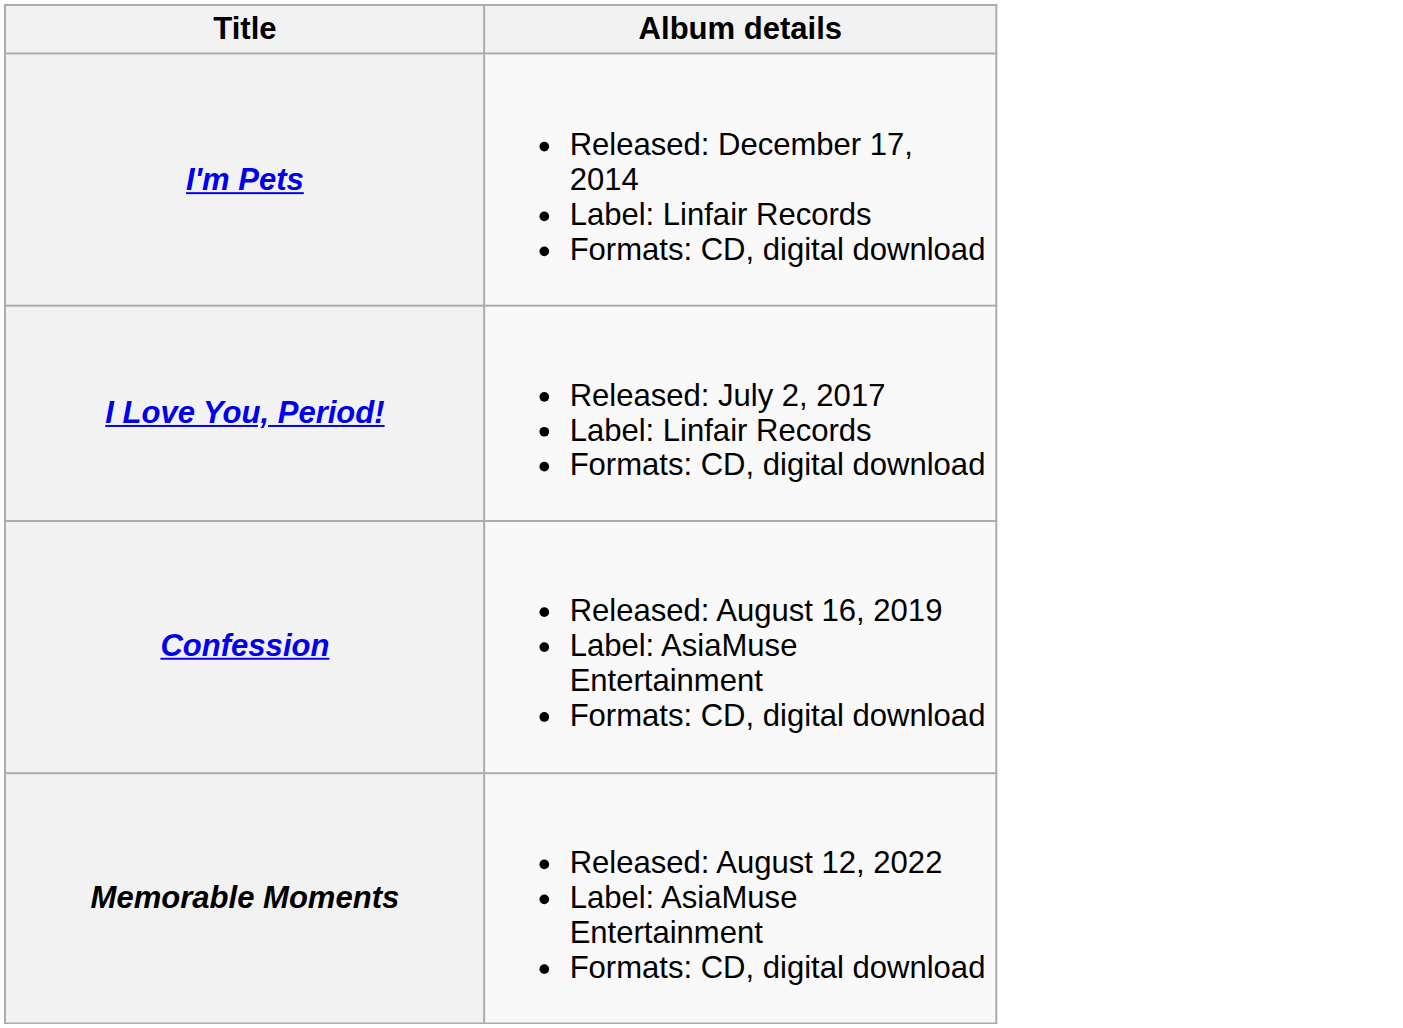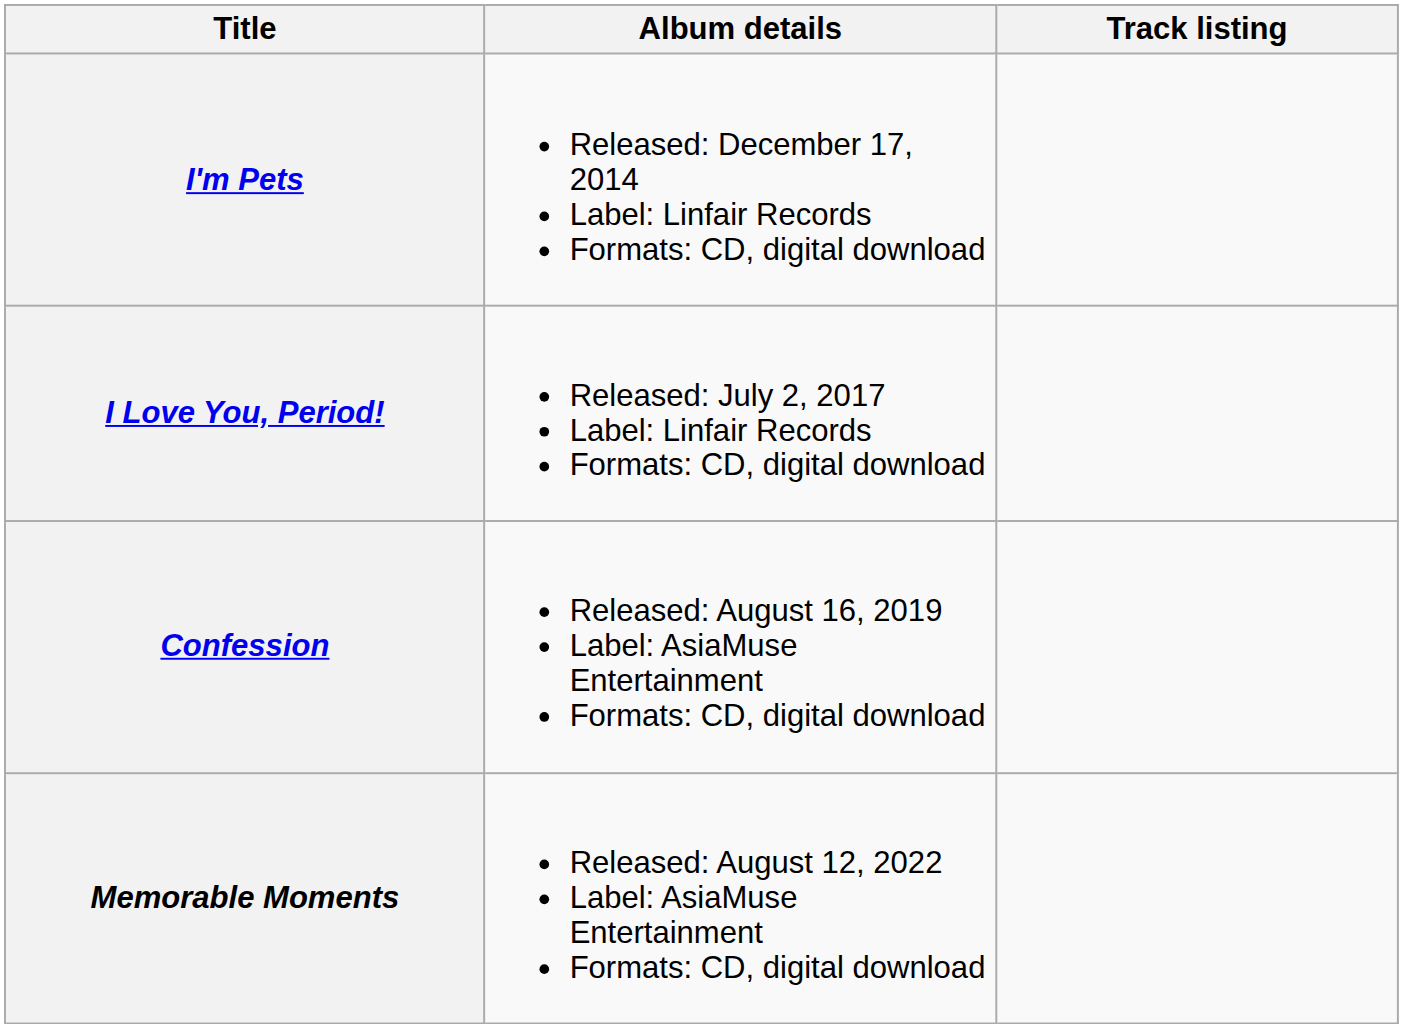+ column: Track listing
